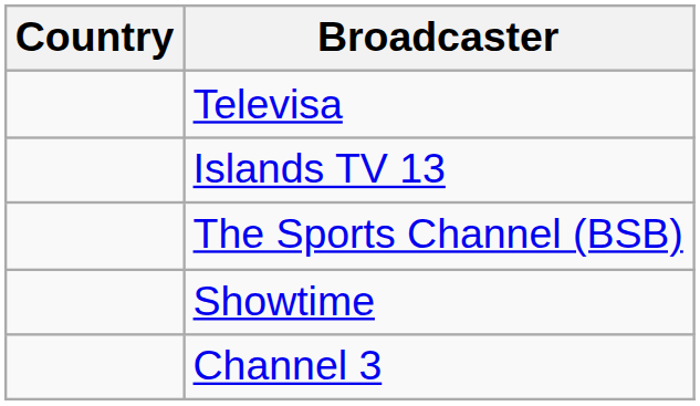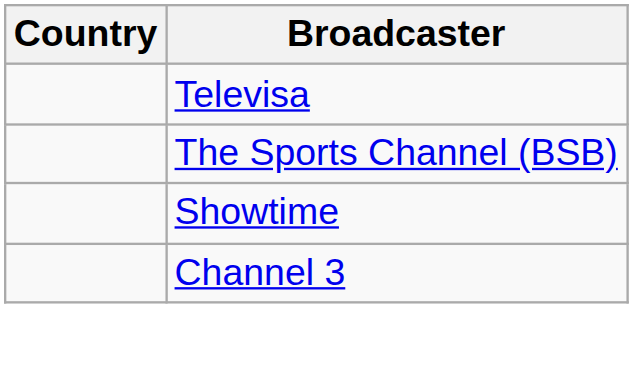- row: Islands TV 13
